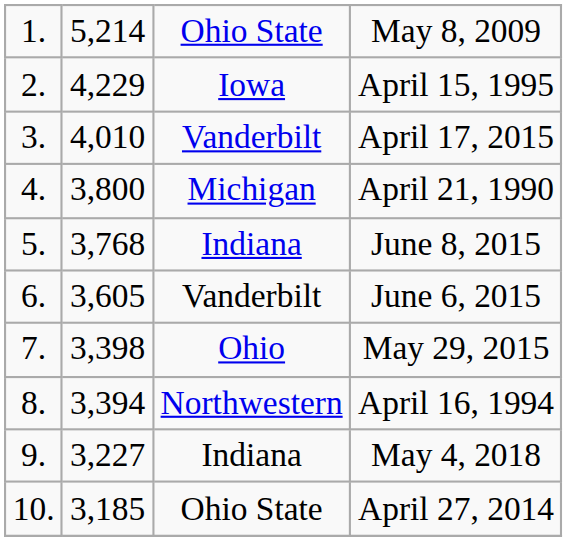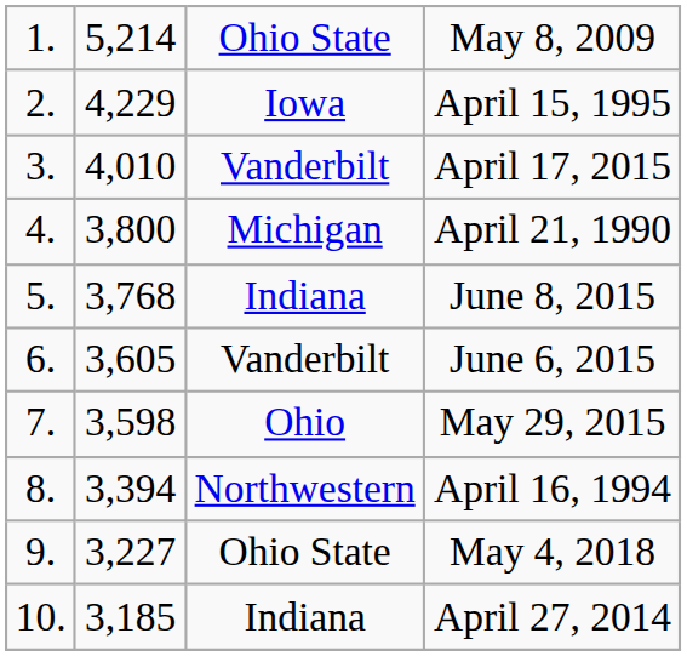May 29, 2015 | column 2: 3,398 -> 3,598
May 4, 2018 | column 3: Indiana -> Ohio State
April 27, 2014 | column 3: Ohio State -> Indiana
